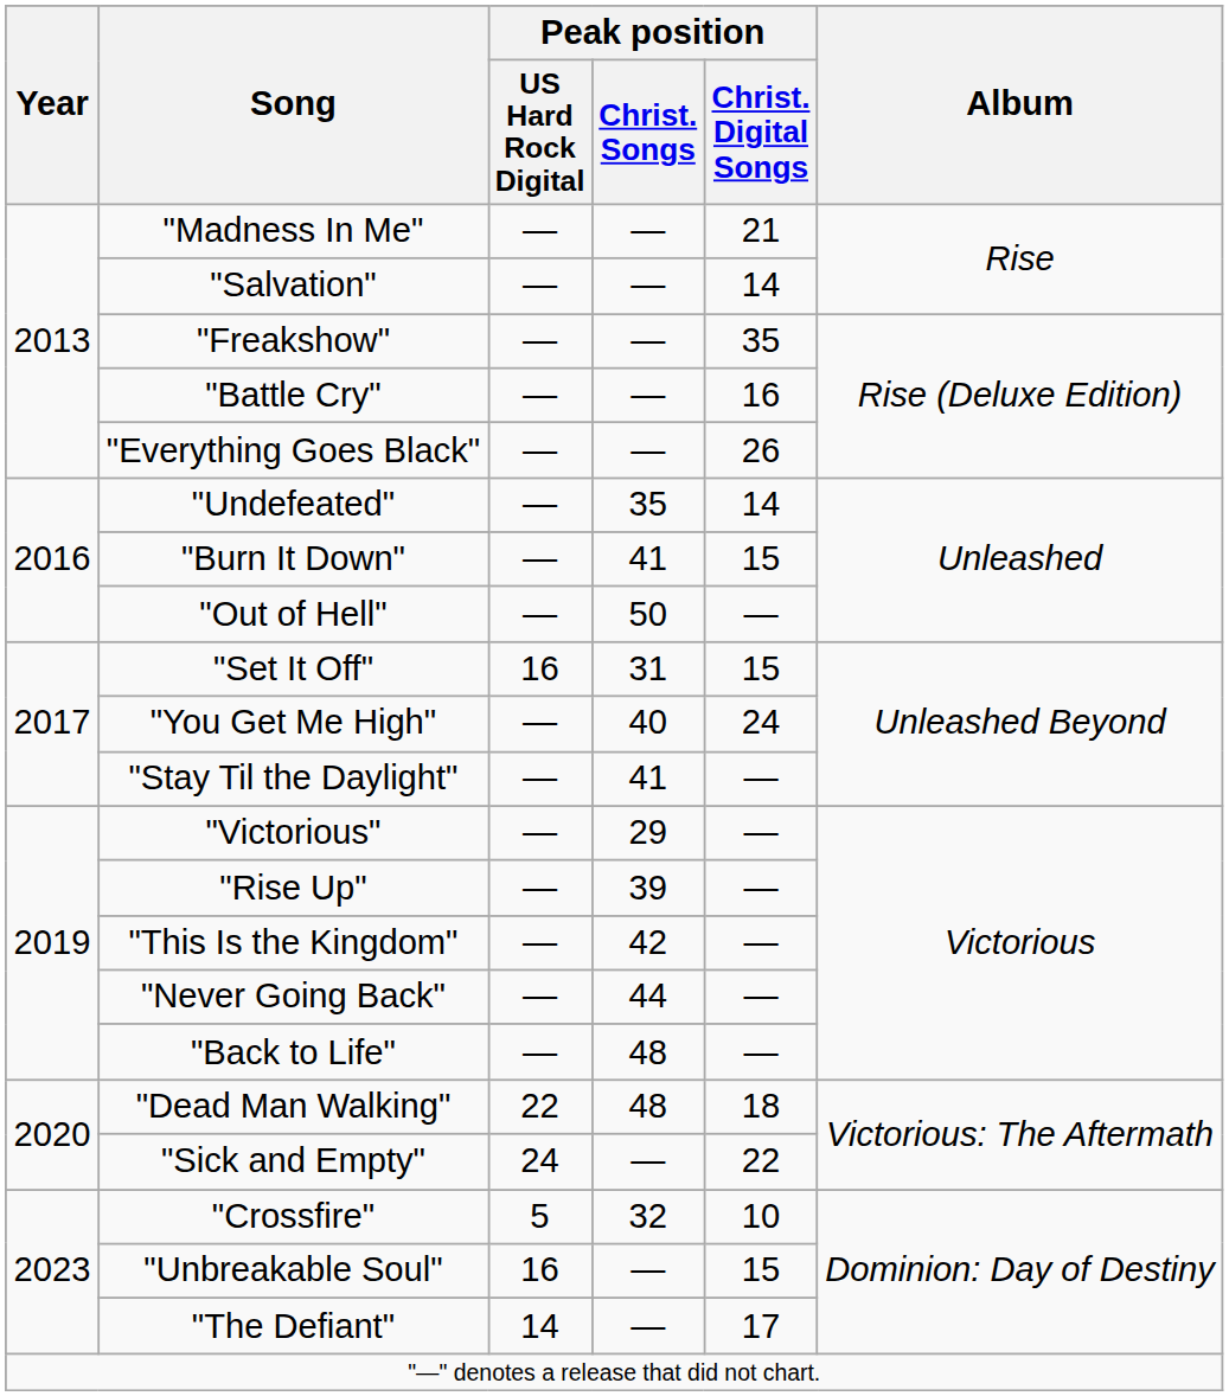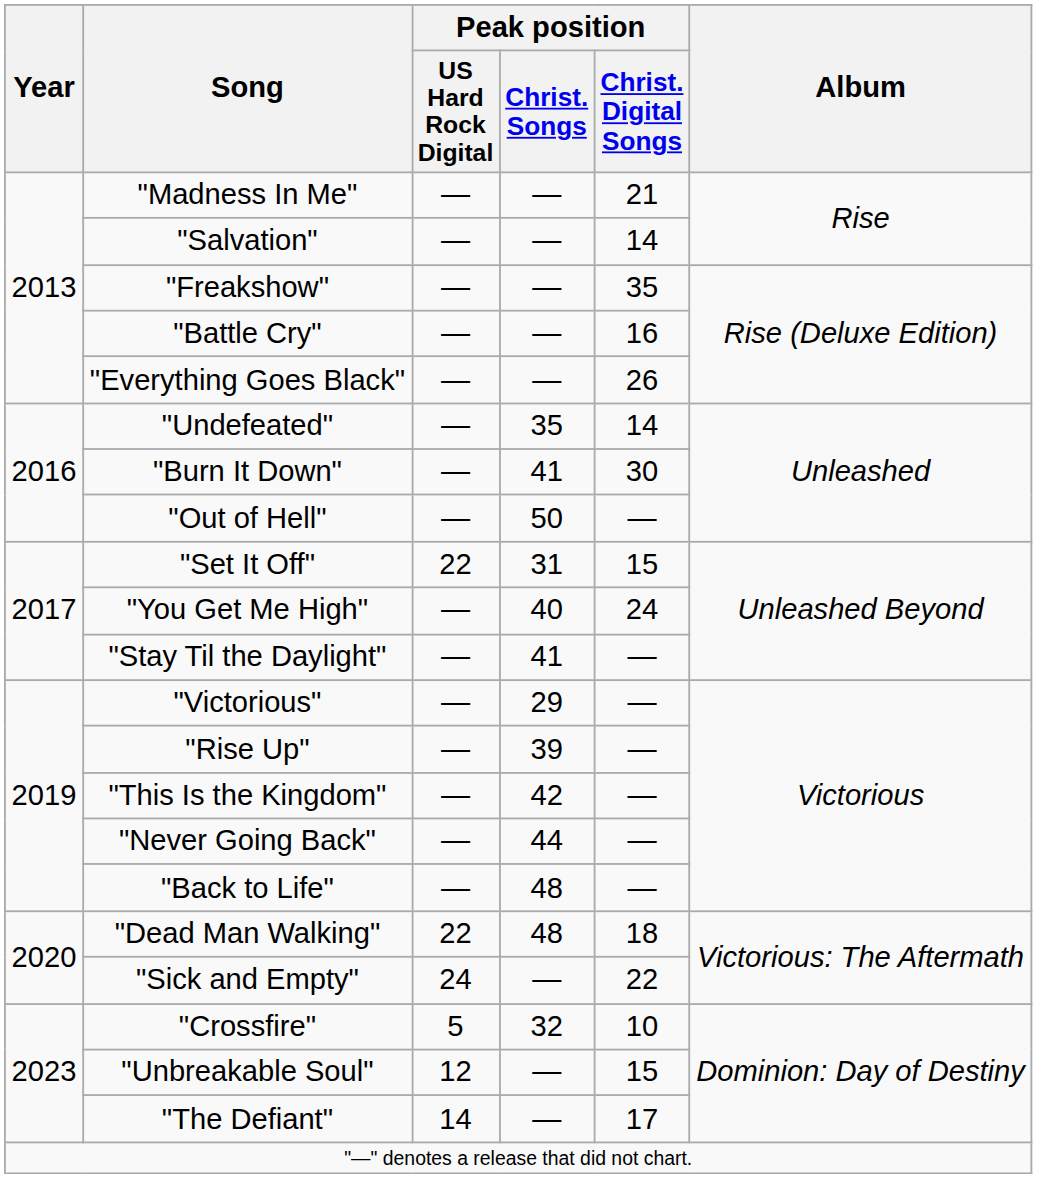"Burn It Down" | Peak position / Christ. Digital Songs: 15 -> 30
"Set It Off" | Peak position / US Hard Rock Digital: 16 -> 22
"Unbreakable Soul" | Peak position / US Hard Rock Digital: 16 -> 12
